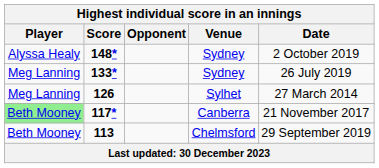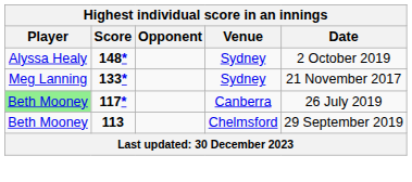133* | Date: 26 July 2019 -> 21 November 2017
- row: Meg Lanning | 126 | Sylhet | 27 March 2014
117* | Date: 21 November 2017 -> 26 July 2019
